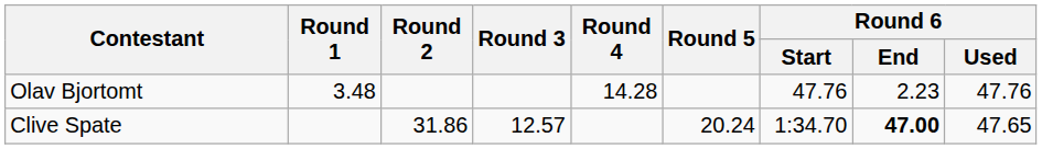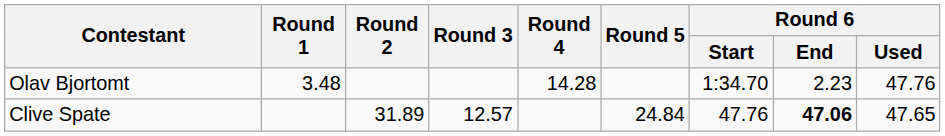Olav Bjortomt | Round 6 / Start: 47.76 -> 1:34.70
Clive Spate | Round 2: 31.86 -> 31.89
Clive Spate | Round 5: 20.24 -> 24.84
Clive Spate | Round 6 / Start: 1:34.70 -> 47.76
Clive Spate | Round 6 / End: 47.00 -> 47.06
